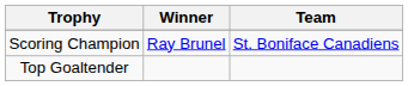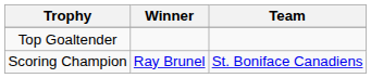rows swapped: Top Goaltender <-> Scoring Champion
